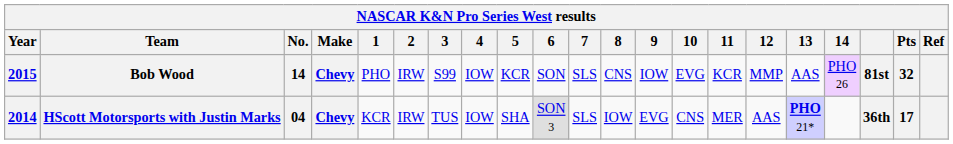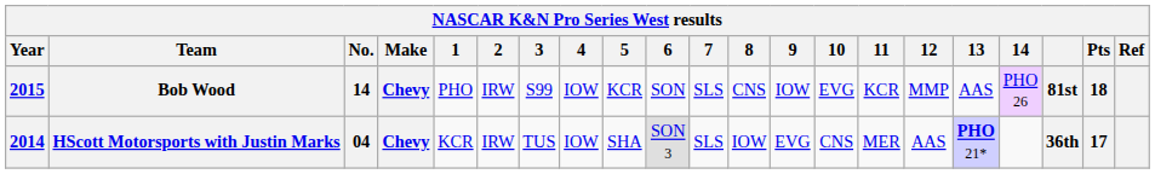Bob Wood | Pts: 32 -> 18
